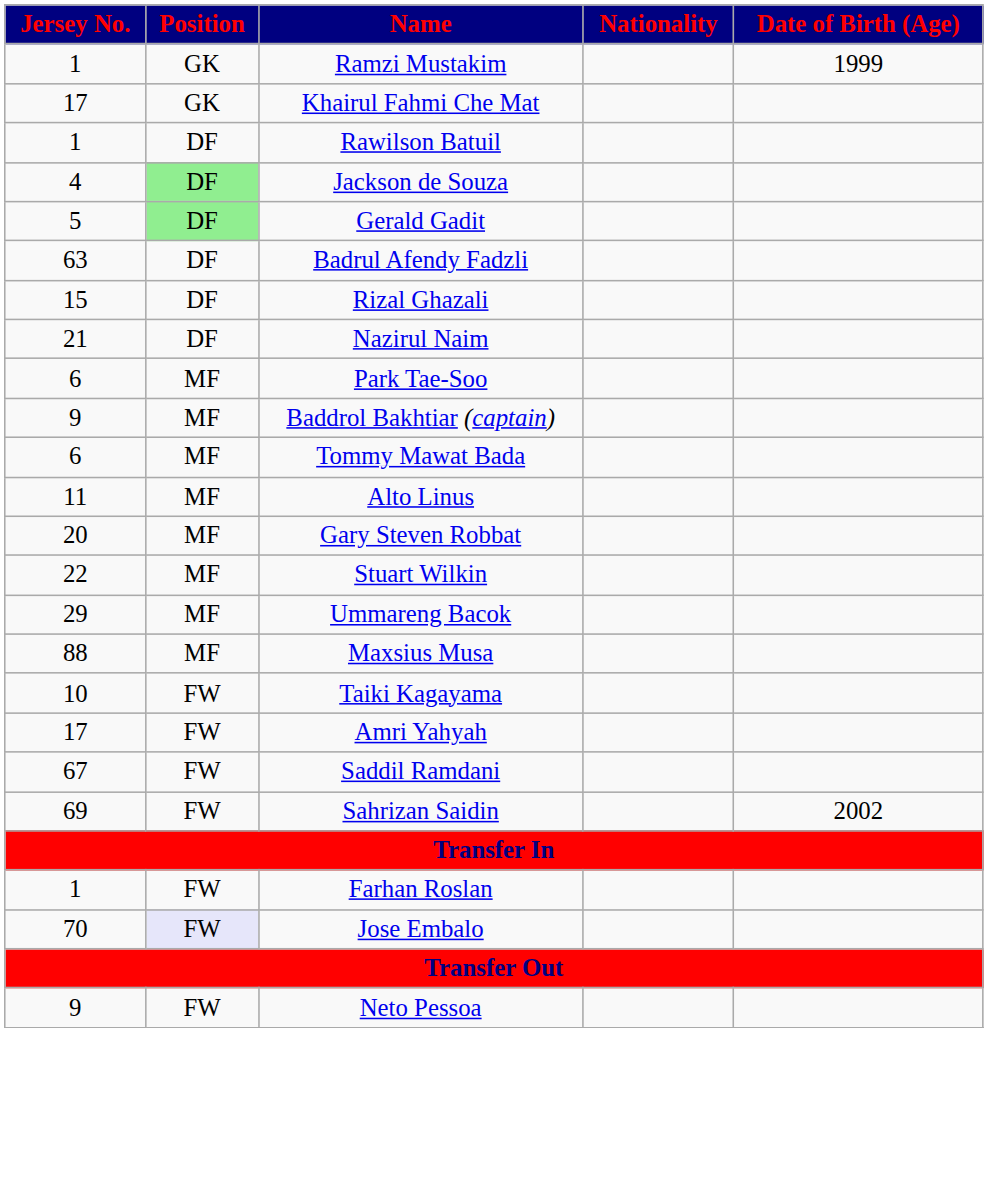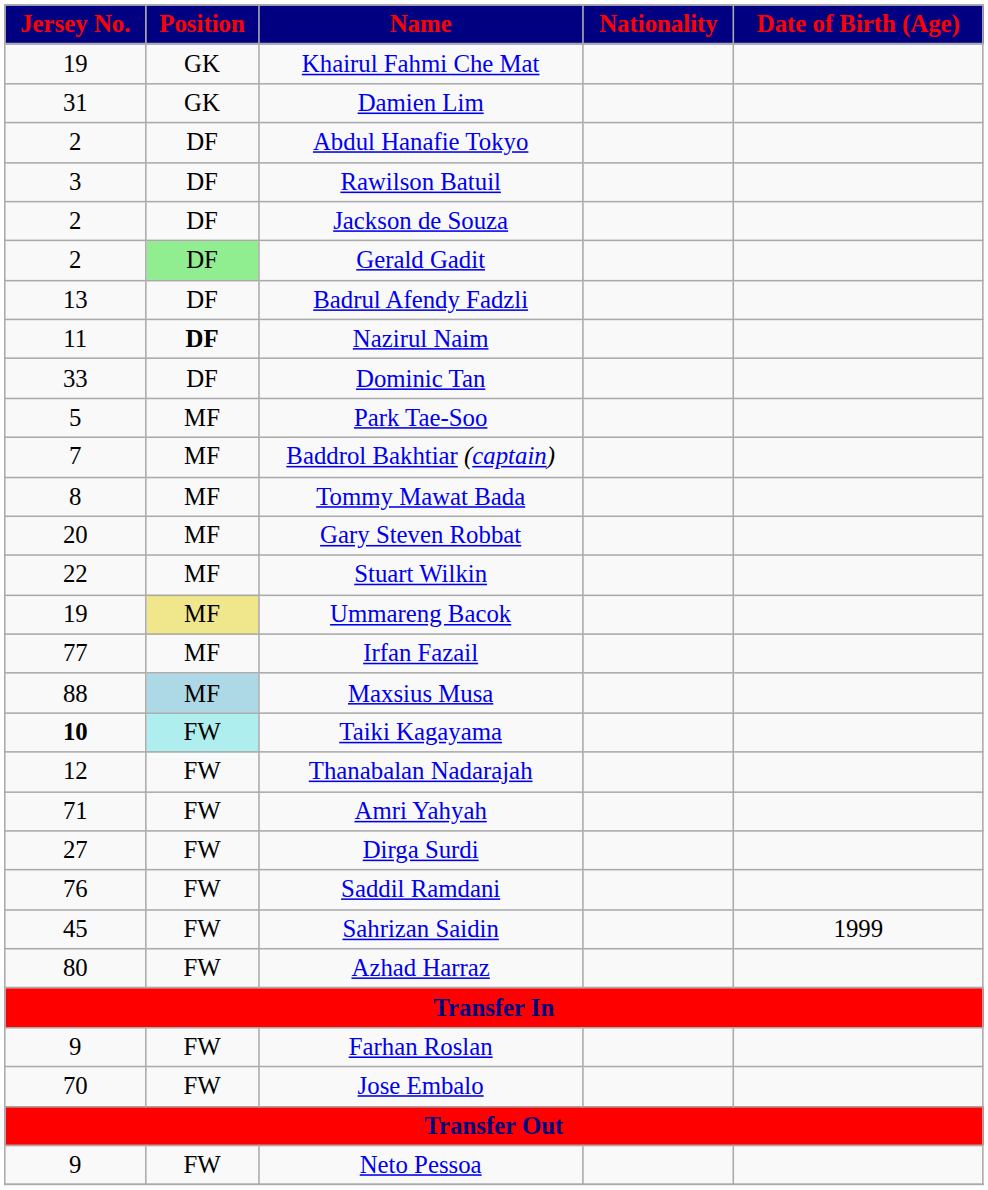- row: 1 | GK | Ramzi Mustakim | 1999
Khairul Fahmi Che Mat | Jersey No.: 17 -> 19
+ row: 31 | GK | Damien Lim
+ row: 2 | DF | Abdul Hanafie Tokyo
Rawilson Batuil | Jersey No.: 1 -> 3
Jackson de Souza | Jersey No.: 4 -> 2
Jackson de Souza | Position: lightgreen background -> no background
Gerald Gadit | Jersey No.: 5 -> 2
Badrul Afendy Fadzli | Jersey No.: 63 -> 13
- row: 15 | DF | Rizal Ghazali
Nazirul Naim | Jersey No.: 21 -> 11
Nazirul Naim | Position: normal -> bold
+ row: 33 | DF | Dominic Tan
Park Tae-Soo | Jersey No.: 6 -> 5
Baddrol Bakhtiar (captain) | Jersey No.: 9 -> 7
Tommy Mawat Bada | Jersey No.: 6 -> 8
- row: 11 | MF | Alto Linus
Ummareng Bacok | Jersey No.: 29 -> 19
Ummareng Bacok | Position: no background -> khaki background
+ row: 77 | MF | Irfan Fazail
Maxsius Musa | Position: no background -> lightblue background
Taiki Kagayama | Jersey No.: normal -> bold
Taiki Kagayama | Position: no background -> paleturquoise background
+ row: 12 | FW | Thanabalan Nadarajah
Amri Yahyah | Jersey No.: 17 -> 71
+ row: 27 | FW | Dirga Surdi
Saddil Ramdani | Jersey No.: 67 -> 76
Sahrizan Saidin | Jersey No.: 69 -> 45
Sahrizan Saidin | Date of Birth (Age): 2002 -> 1999
+ row: 80 | FW | Azhad Harraz
Farhan Roslan | Jersey No.: 1 -> 9
Jose Embalo | Position: lavender background -> no background
